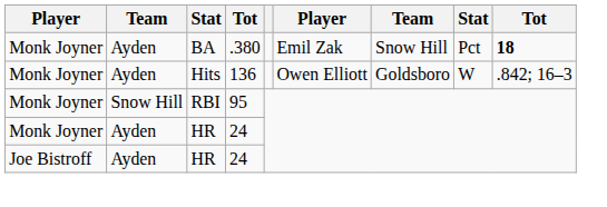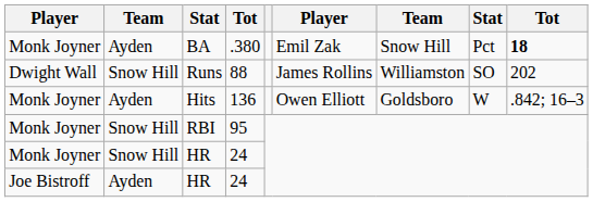+ row: Dwight Wall | Snow Hill | Runs | 88 | James Rollins | Williamston | SO | 202
Monk Joyner / HR | column 2: Ayden -> Snow Hill
